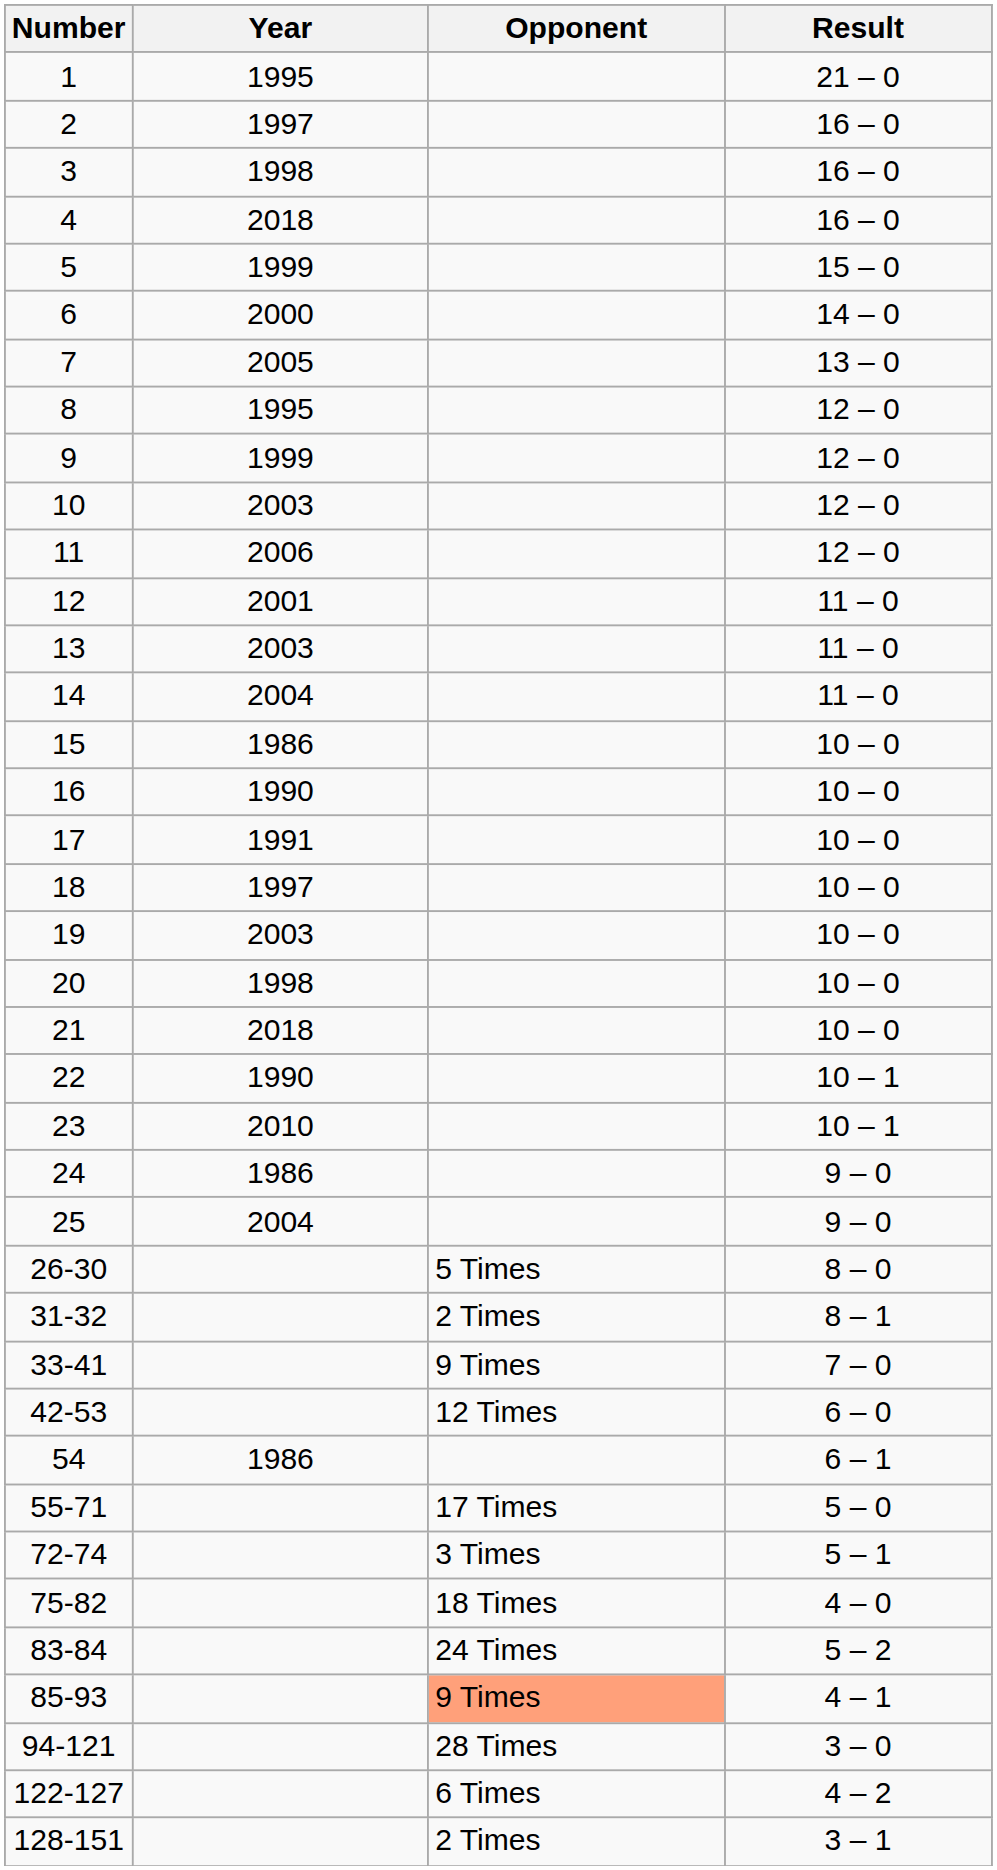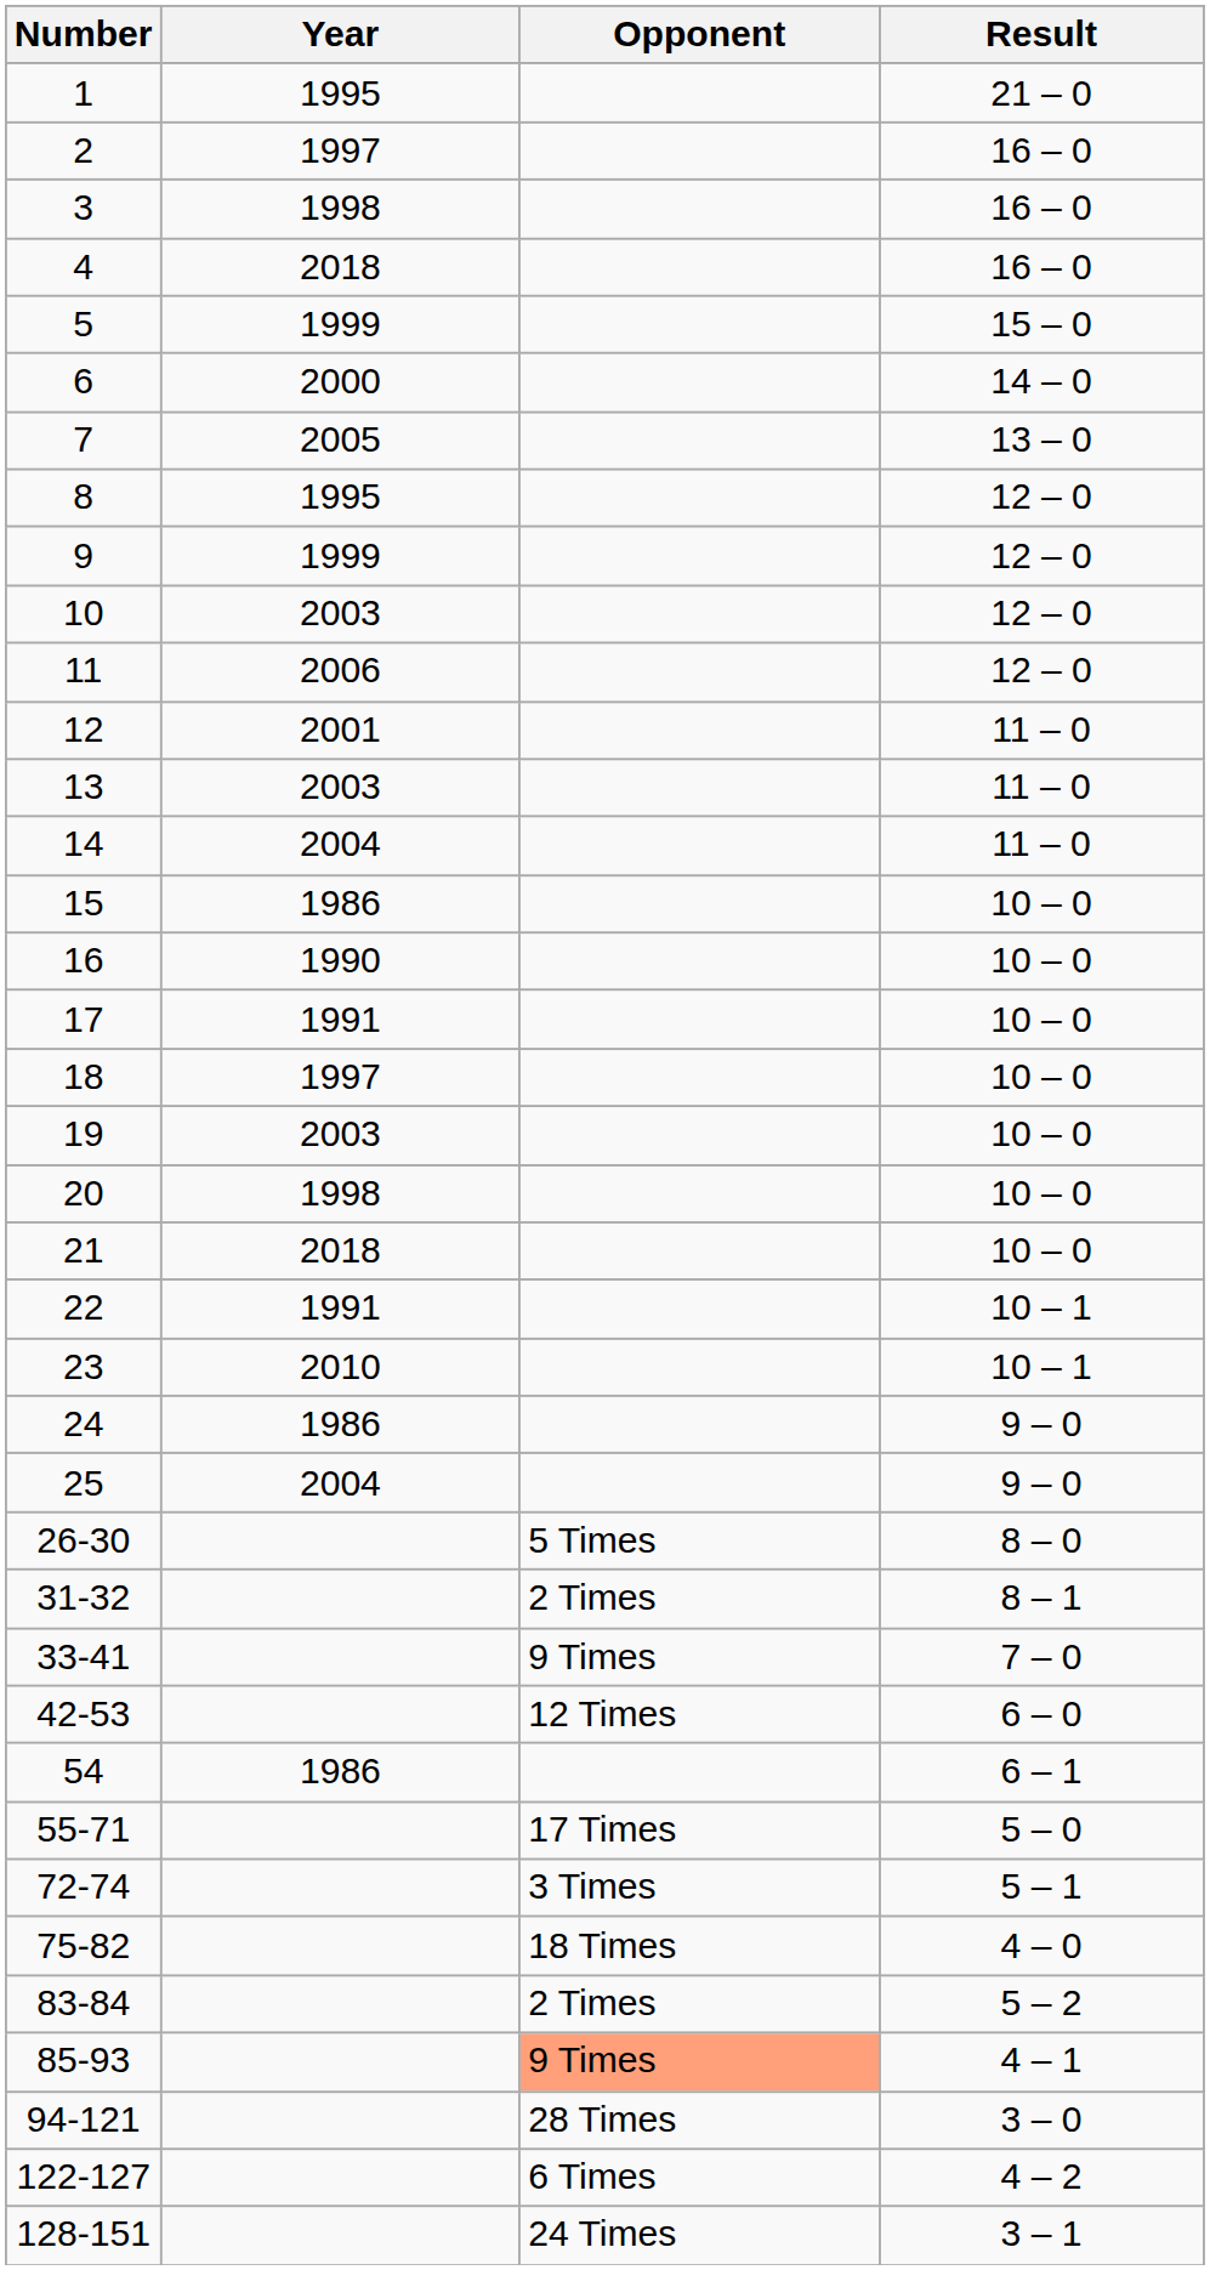22 | Year: 1990 -> 1991
83-84 | Opponent: 24 Times -> 2 Times
128-151 | Opponent: 2 Times -> 24 Times
